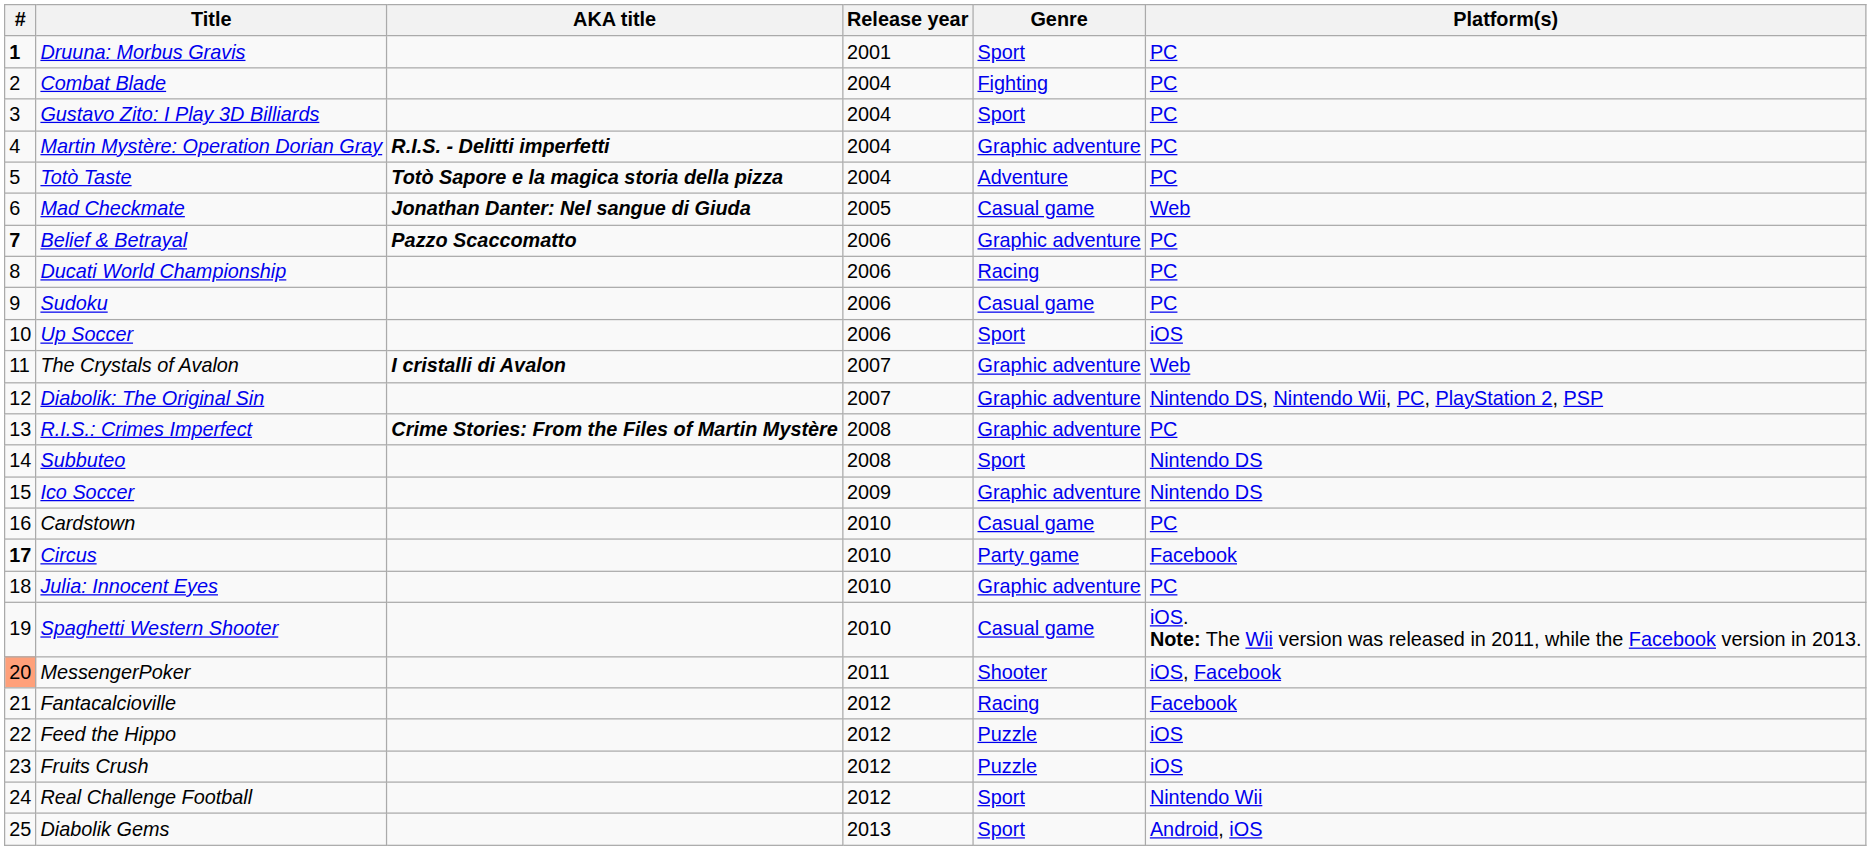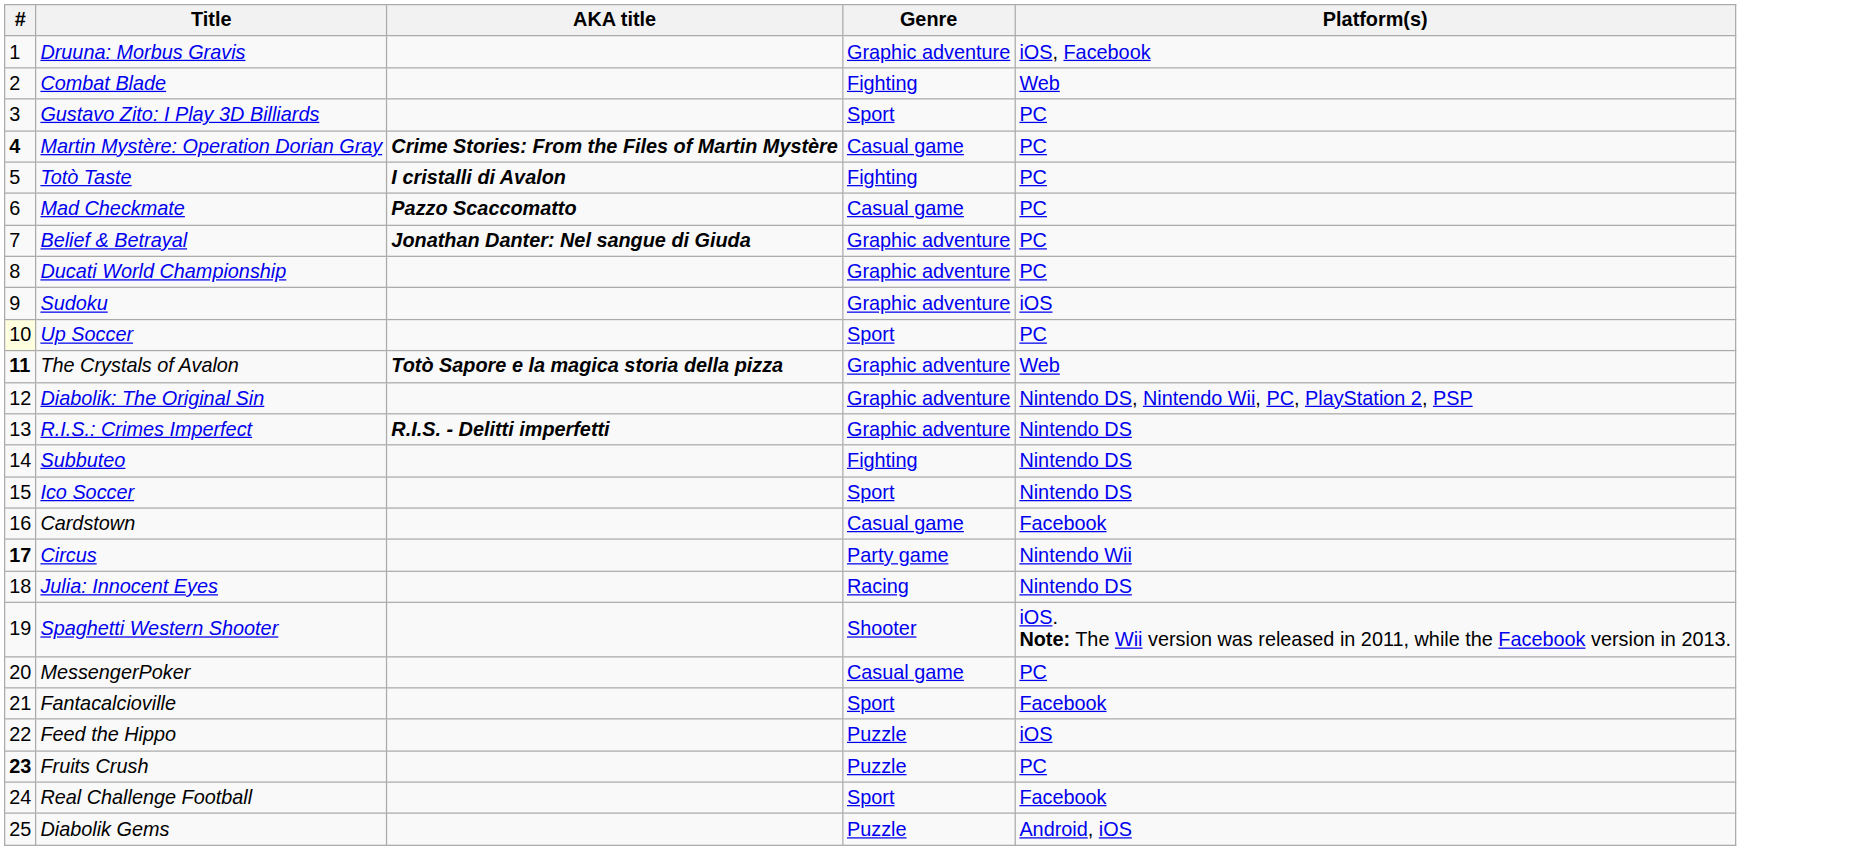- column: Release year | 2001 | 2004 | 2004 | 2004 | 2004 | 2005 | 2006 | 2006 | 2006 | 2006 | 2007 | 2007 | 2008 | 2008 | 2009 | 2010 | 2010 | 2010 | 2010 | 2011 | 2012 | 2012 | 2012 | 2012 | 2013
Druuna: Morbus Gravis | #: bold -> normal
Druuna: Morbus Gravis | Genre: Sport -> Graphic adventure
Druuna: Morbus Gravis | Platform(s): PC -> iOS, Facebook
Combat Blade | Platform(s): PC -> Web
Martin Mystère: Operation Dorian Gray | #: normal -> bold
Martin Mystère: Operation Dorian Gray | AKA title: R.I.S. - Delitti imperfetti -> Crime Stories: From the Files of Martin Mystère
Martin Mystère: Operation Dorian Gray | Genre: Graphic adventure -> Casual game
Totò Taste | AKA title: Totò Sapore e la magica storia della pizza -> I cristalli di Avalon
Totò Taste | Genre: Adventure -> Fighting
Mad Checkmate | AKA title: Jonathan Danter: Nel sangue di Giuda -> Pazzo Scaccomatto
Mad Checkmate | Platform(s): Web -> PC
Belief & Betrayal | #: bold -> normal
Belief & Betrayal | AKA title: Pazzo Scaccomatto -> Jonathan Danter: Nel sangue di Giuda
Ducati World Championship | Genre: Racing -> Graphic adventure
Sudoku | Genre: Casual game -> Graphic adventure
Sudoku | Platform(s): PC -> iOS
Up Soccer | #: no background -> lightyellow background
Up Soccer | Platform(s): iOS -> PC
The Crystals of Avalon | #: normal -> bold
The Crystals of Avalon | AKA title: I cristalli di Avalon -> Totò Sapore e la magica storia della pizza
R.I.S.: Crimes Imperfect | AKA title: Crime Stories: From the Files of Martin Mystère -> R.I.S. - Delitti imperfetti
R.I.S.: Crimes Imperfect | Platform(s): PC -> Nintendo DS
Subbuteo | Genre: Sport -> Fighting
Ico Soccer | Genre: Graphic adventure -> Sport
Cardstown | Platform(s): PC -> Facebook
Circus | Platform(s): Facebook -> Nintendo Wii
Julia: Innocent Eyes | Genre: Graphic adventure -> Racing
Julia: Innocent Eyes | Platform(s): PC -> Nintendo DS
Spaghetti Western Shooter | Genre: Casual game -> Shooter
MessengerPoker | #: lightsalmon background -> no background
MessengerPoker | Genre: Shooter -> Casual game
MessengerPoker | Platform(s): iOS, Facebook -> PC
Fantacalcioville | Genre: Racing -> Sport
Fruits Crush | #: normal -> bold
Fruits Crush | Platform(s): iOS -> PC
Real Challenge Football | Platform(s): Nintendo Wii -> Facebook
Diabolik Gems | Genre: Sport -> Puzzle
